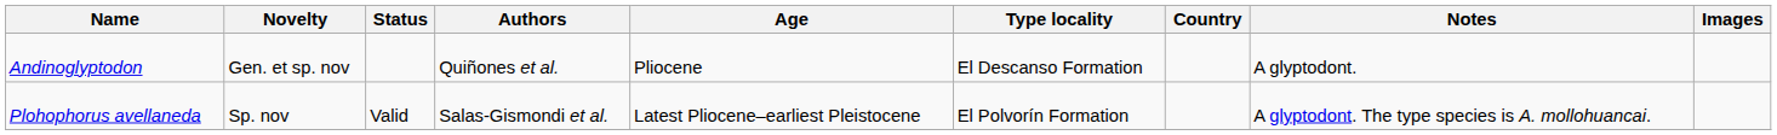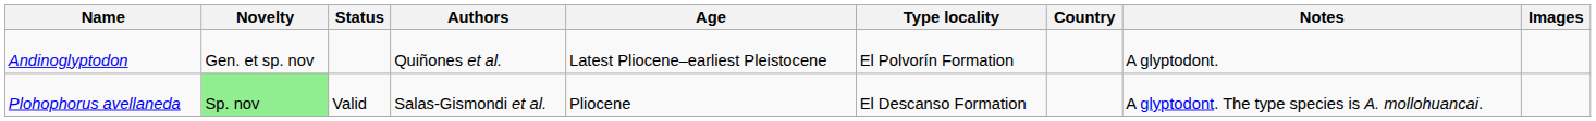Andinoglyptodon | Age: Pliocene -> Latest Pliocene–earliest Pleistocene
Andinoglyptodon | Type locality: El Descanso Formation -> El Polvorín Formation
Plohophorus avellaneda | Novelty: no background -> lightgreen background
Plohophorus avellaneda | Age: Latest Pliocene–earliest Pleistocene -> Pliocene
Plohophorus avellaneda | Type locality: El Polvorín Formation -> El Descanso Formation
